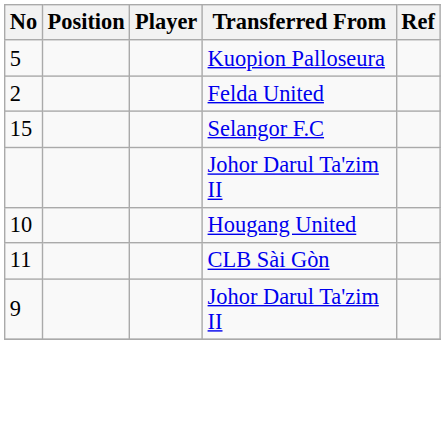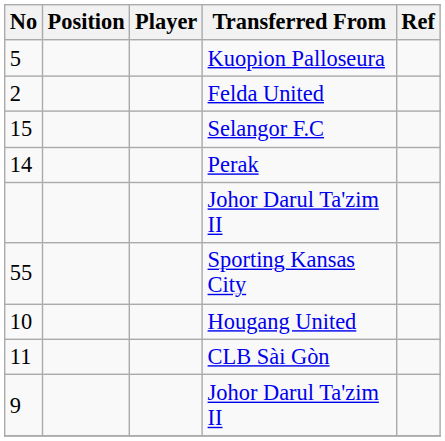+ row: 14 | Perak
+ row: 55 | Sporting Kansas City
